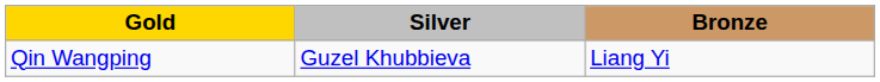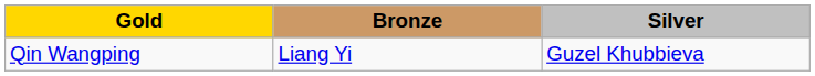columns swapped: Silver <-> Bronze
